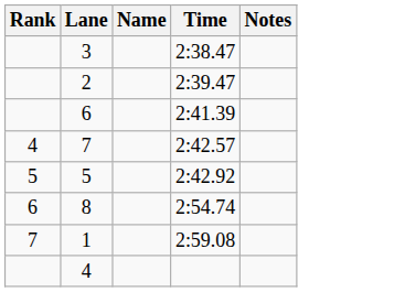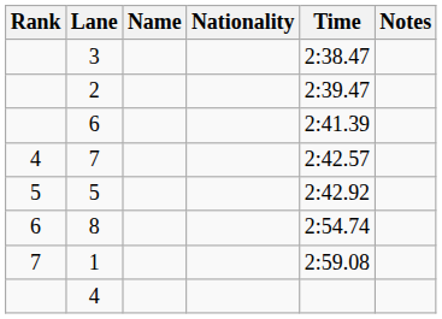+ column: Nationality
